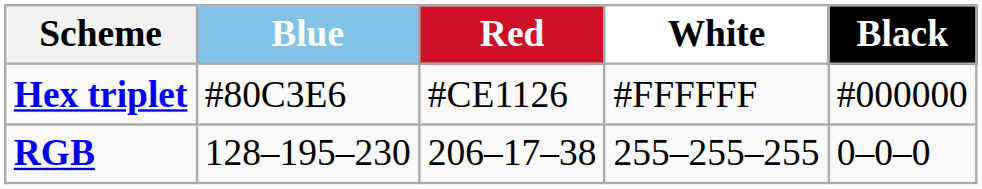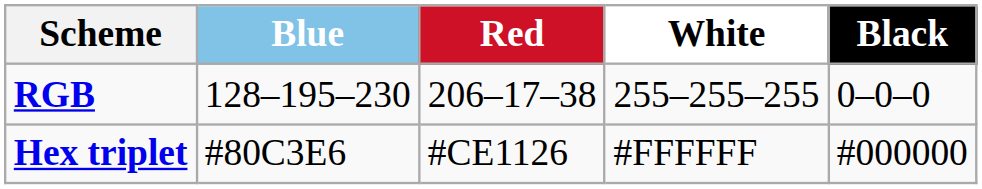rows swapped: Hex triplet <-> RGB
